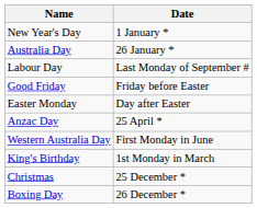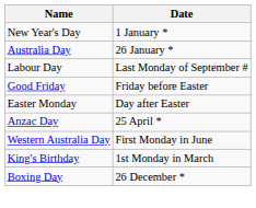- row: Christmas | 25 December *
